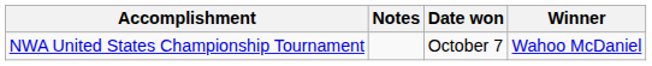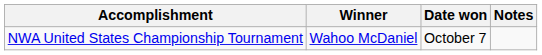columns swapped: Winner <-> Notes
